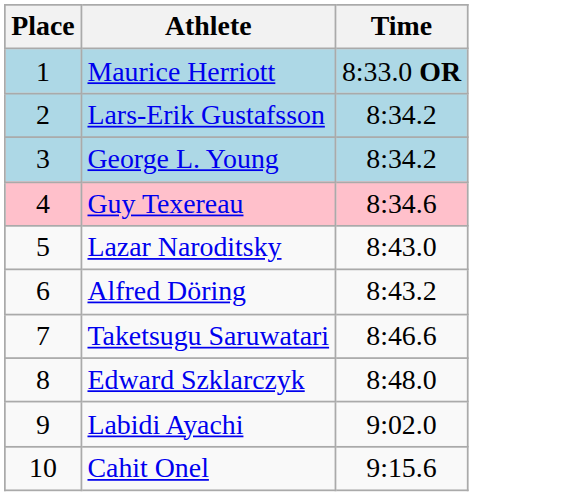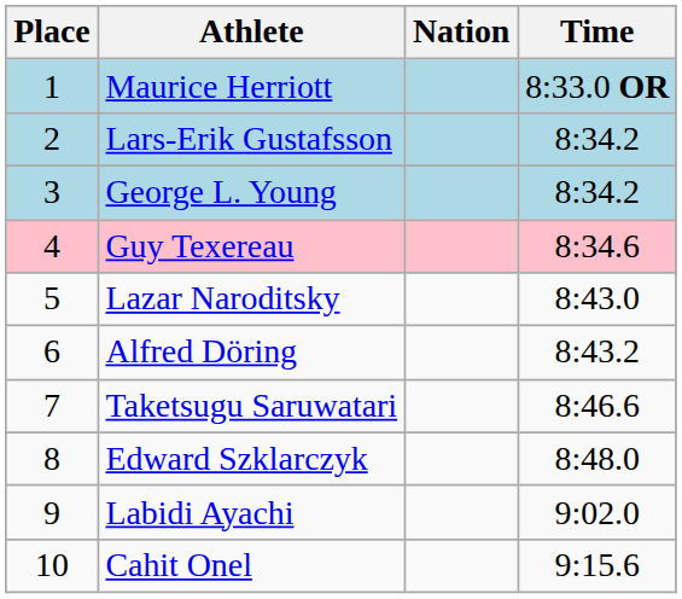+ column: Nation
